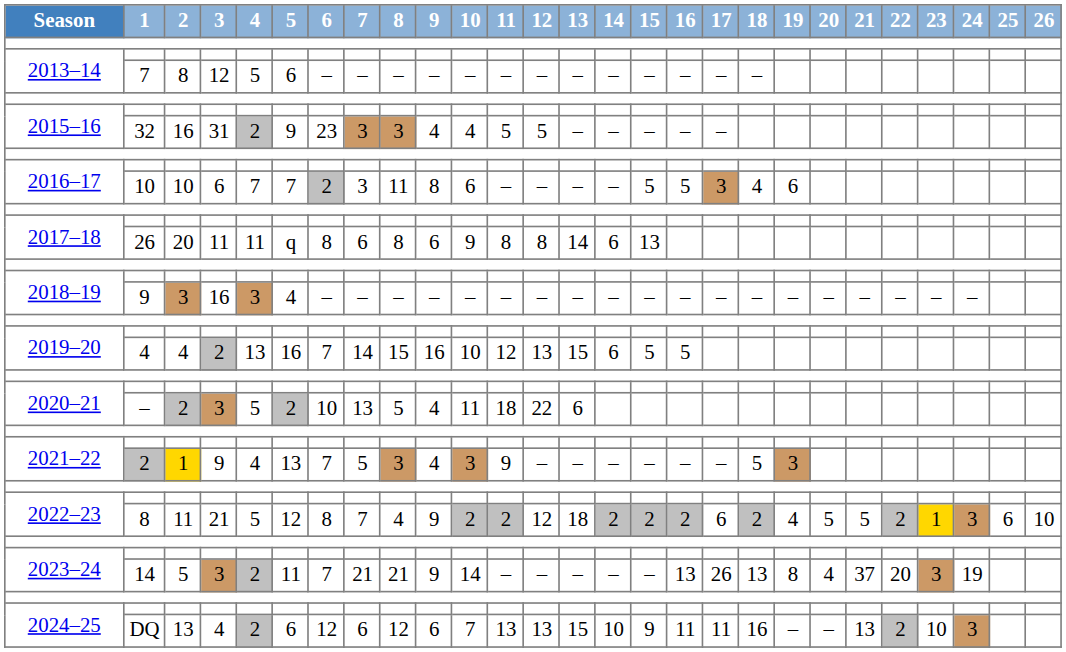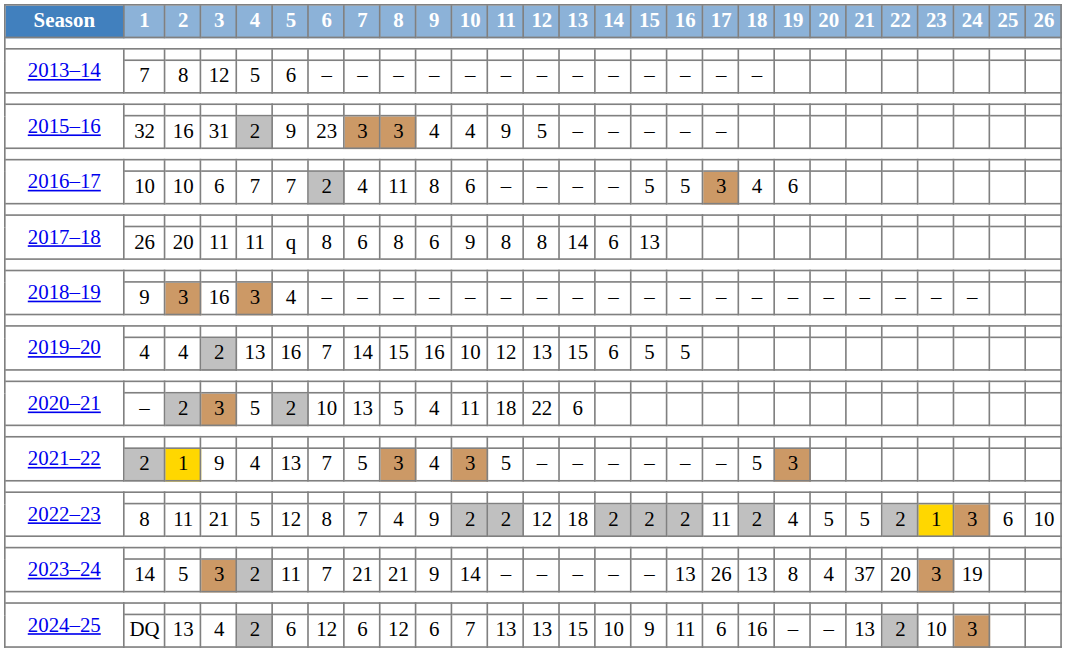2015–16 / 32 | 11: 5 -> 9
2016–17 / 10 | 7: 3 -> 4
2021–22 / 2 | 11: 9 -> 5
2022–23 / 8 | 17: 6 -> 11
2024–25 / DQ | 17: 11 -> 6
